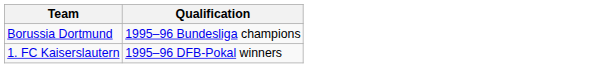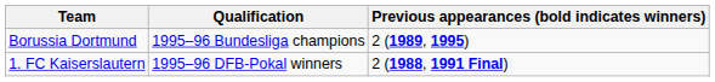+ column: Previous appearances (bold indicates winners) | 2 (1989, 1995) | 2 (1988, 1991 Final)
